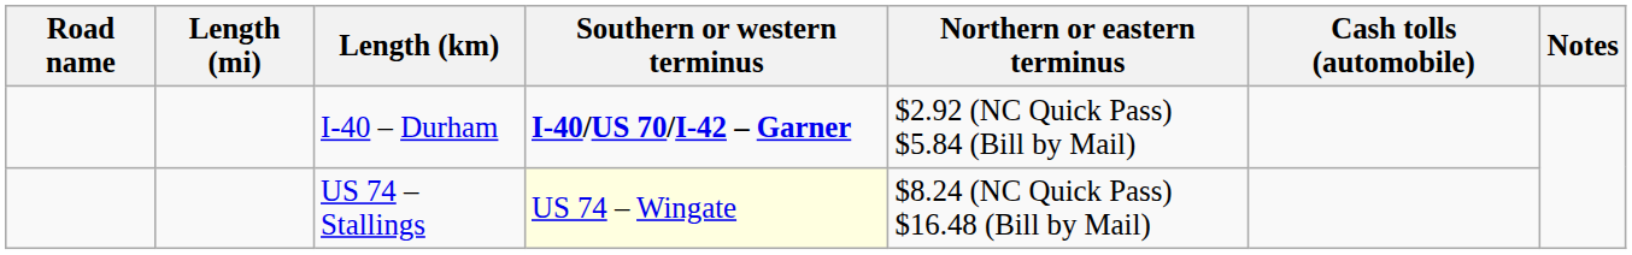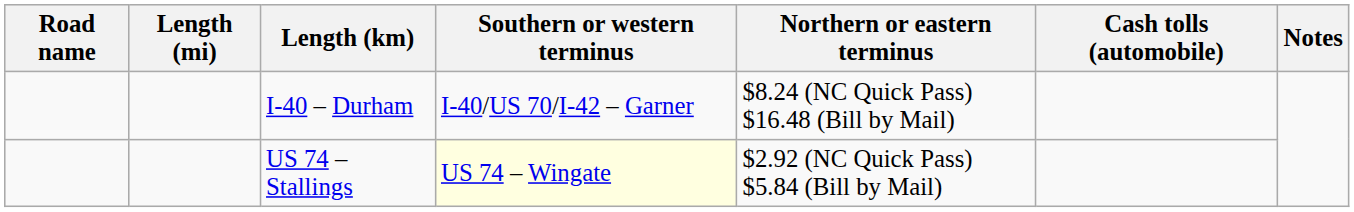I-40 – Durham | Southern or western terminus: bold -> normal
I-40 – Durham | Northern or eastern terminus: $2.92 (NC Quick Pass) $5.84 (Bill by Mail) -> $8.24 (NC Quick Pass) $16.48 (Bill by Mail)
US 74 – Stallings | Northern or eastern terminus: $8.24 (NC Quick Pass) $16.48 (Bill by Mail) -> $2.92 (NC Quick Pass) $5.84 (Bill by Mail)
